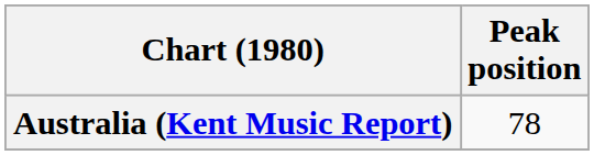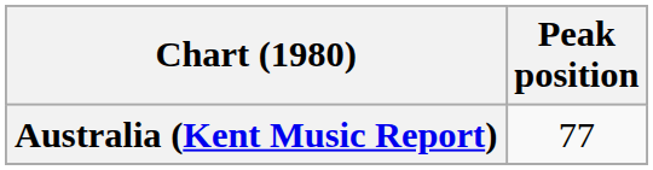Australia (Kent Music Report) | Peak position: 78 -> 77
